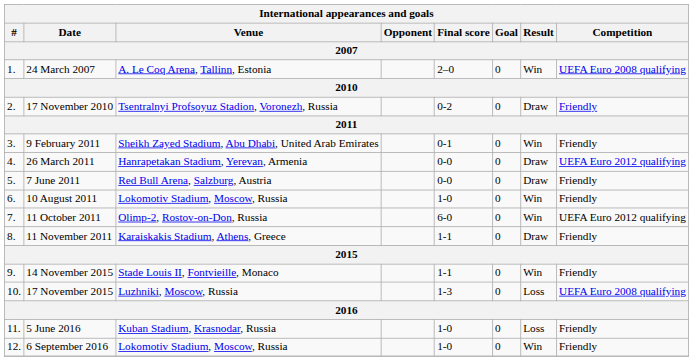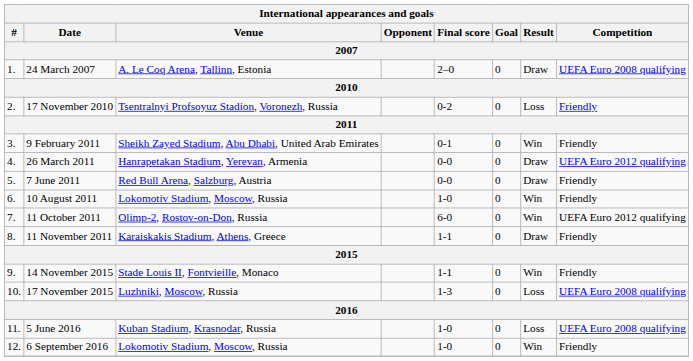24 March 2007 | Result: Win -> Draw
17 November 2010 | Result: Draw -> Loss
5 June 2016 | Competition: Friendly -> UEFA Euro 2008 qualifying
